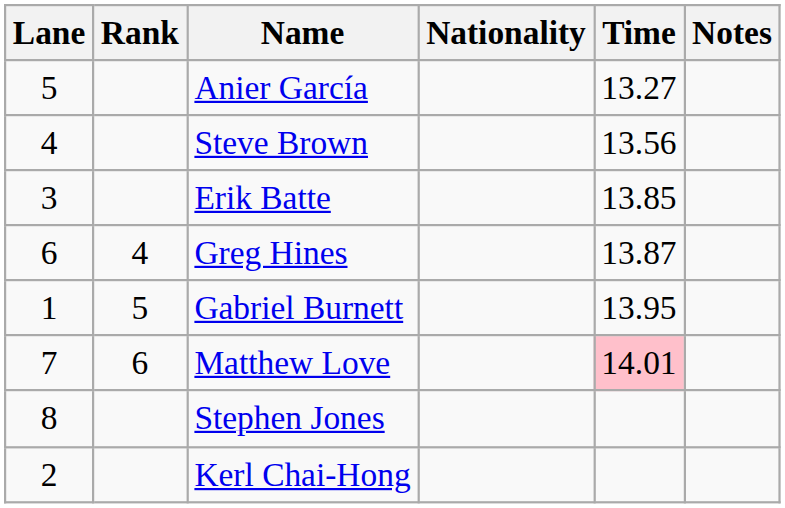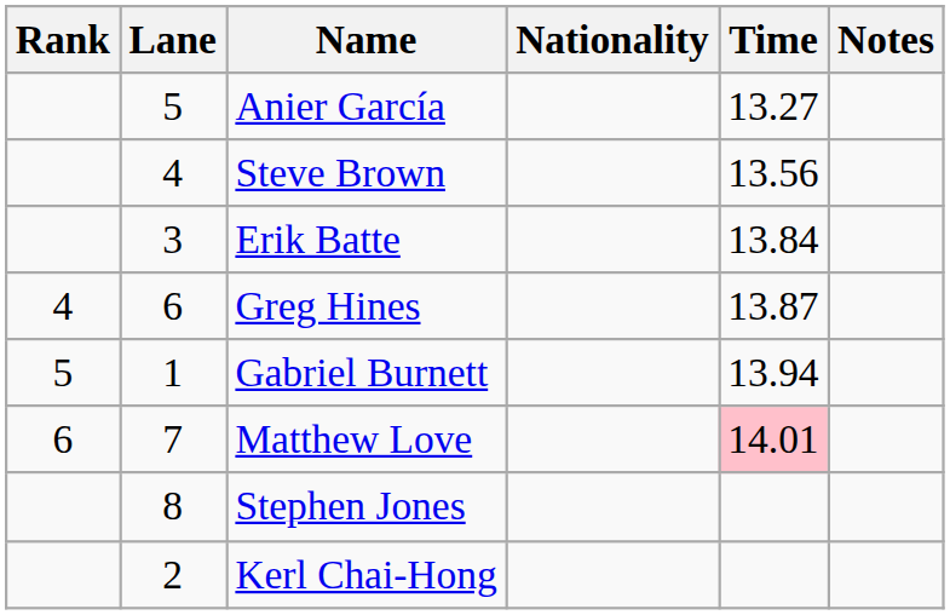columns swapped: Rank <-> Lane
Erik Batte | Time: 13.85 -> 13.84
Gabriel Burnett | Time: 13.95 -> 13.94
